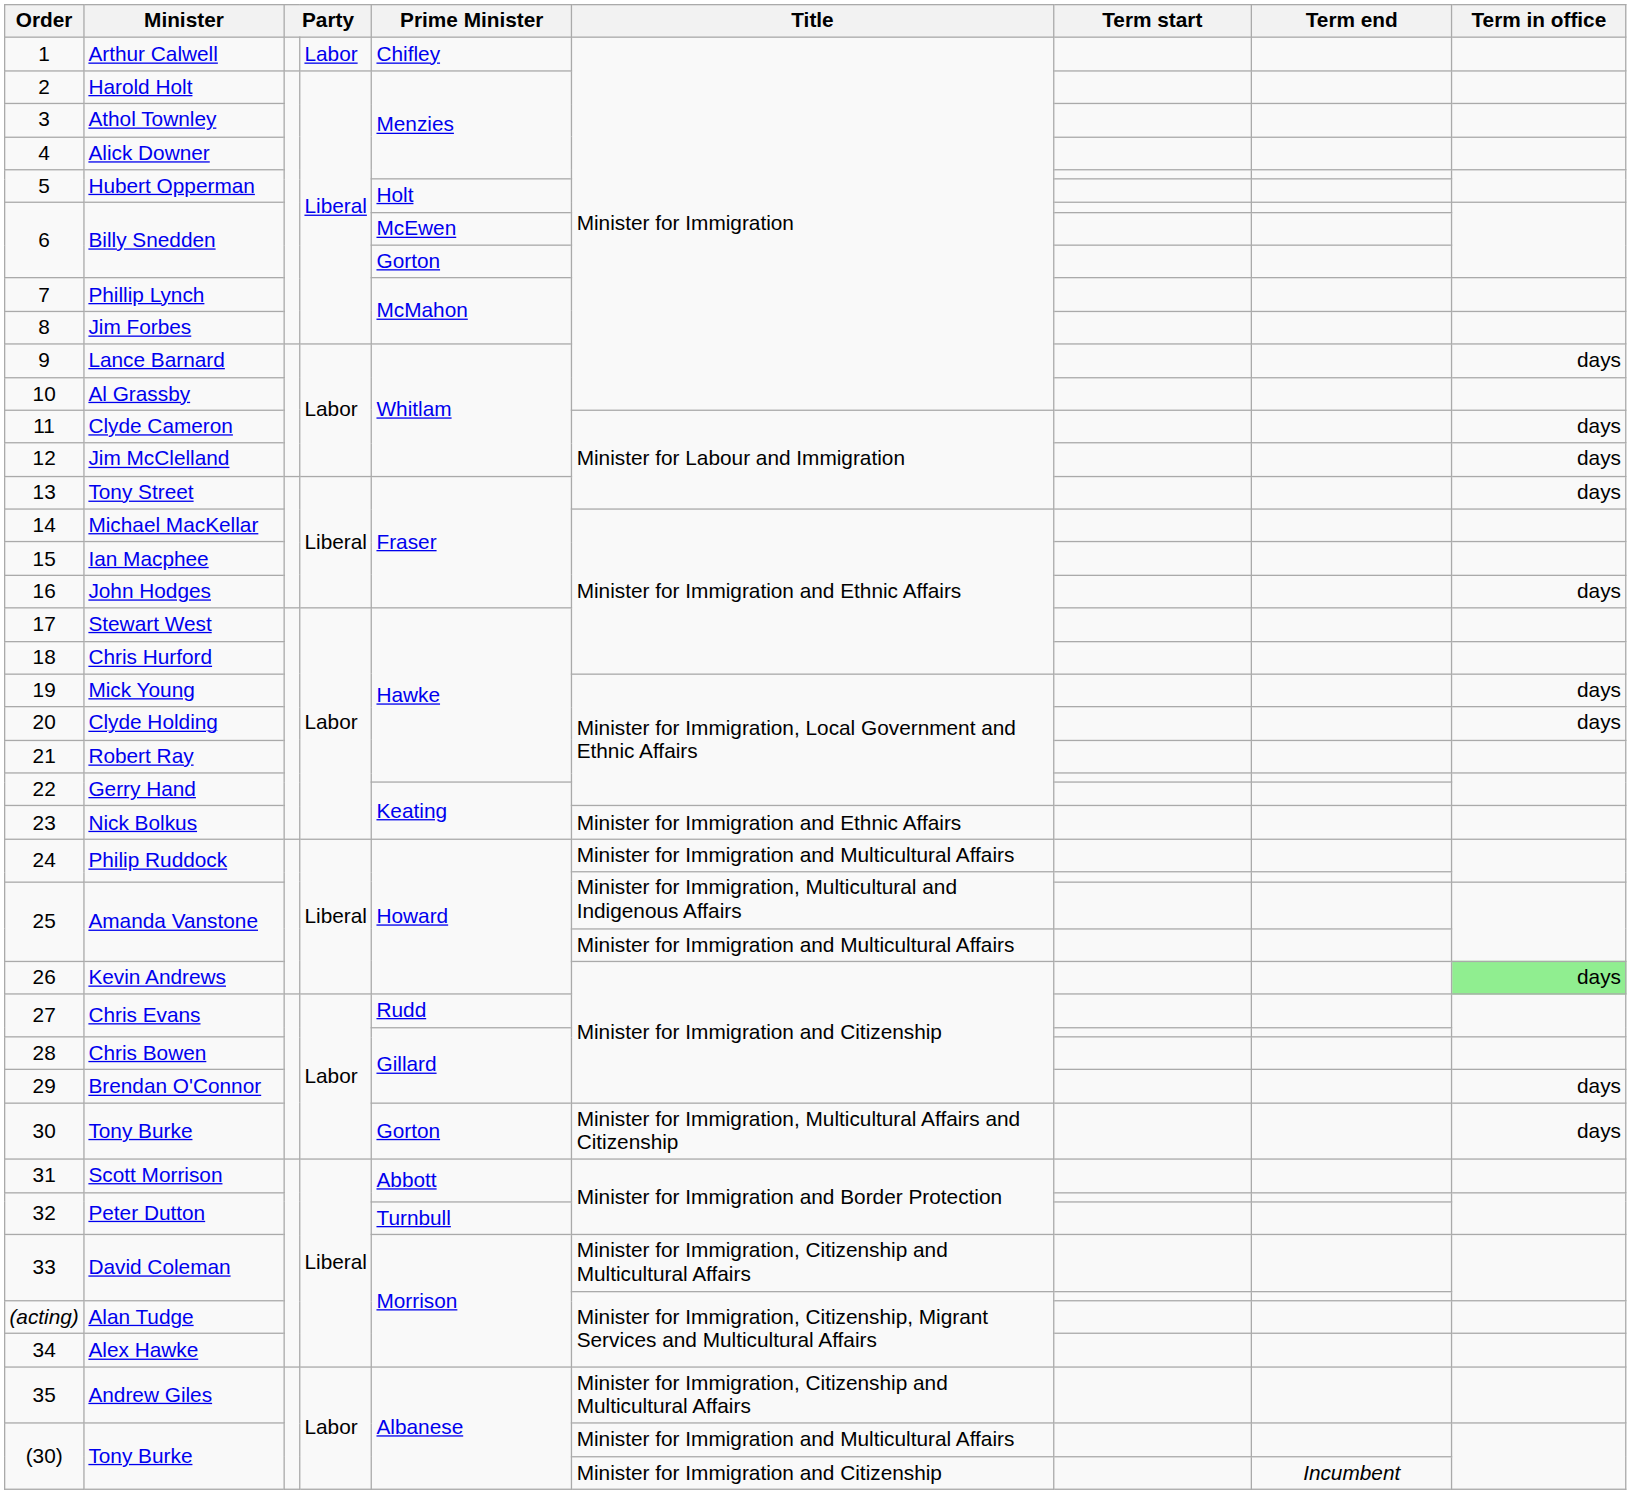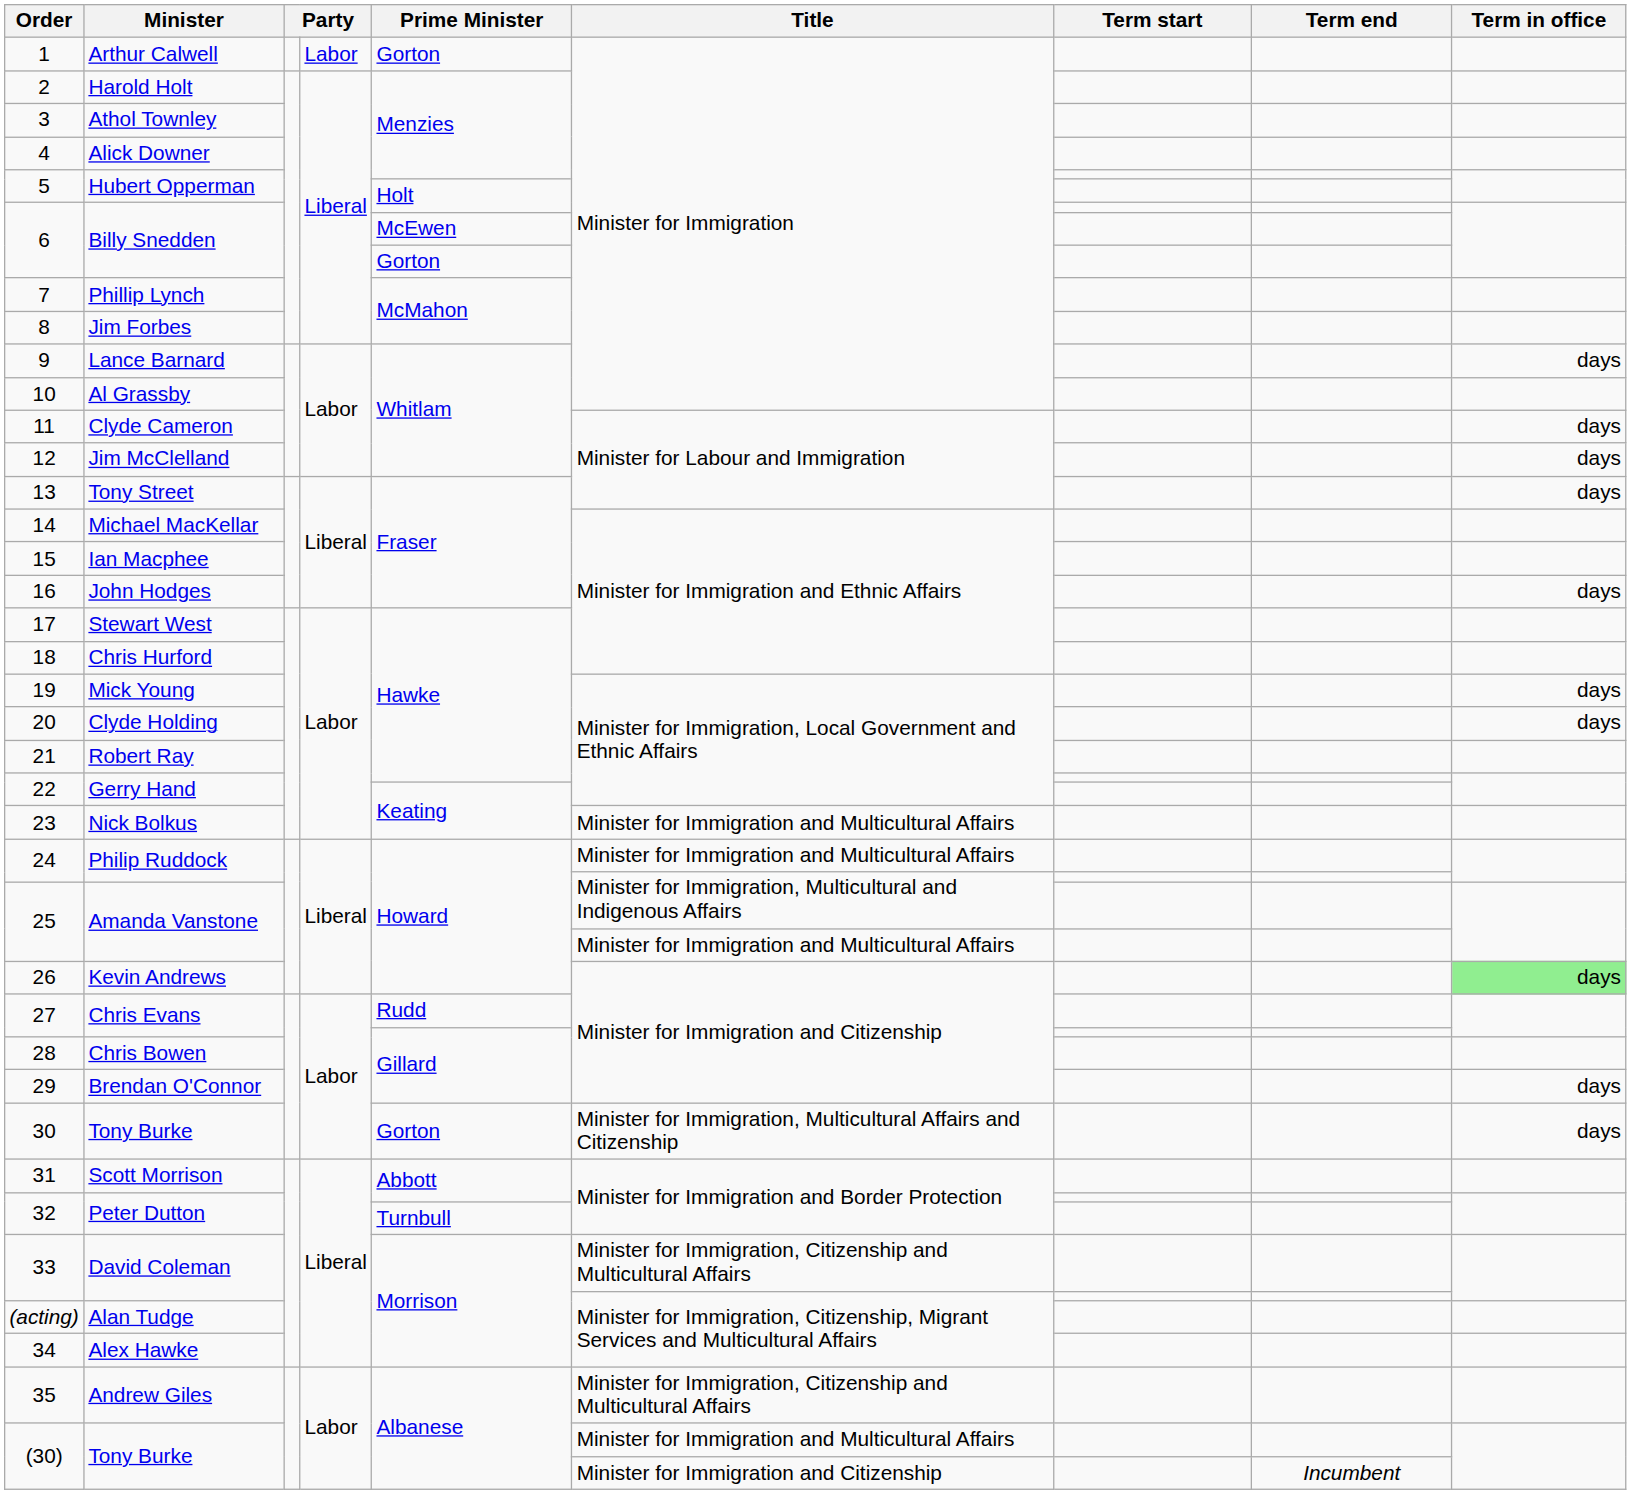1 | Prime Minister: Chifley -> Gorton
23 | Title: Minister for Immigration and Ethnic Affairs -> Minister for Immigration and Multicultural Affairs
